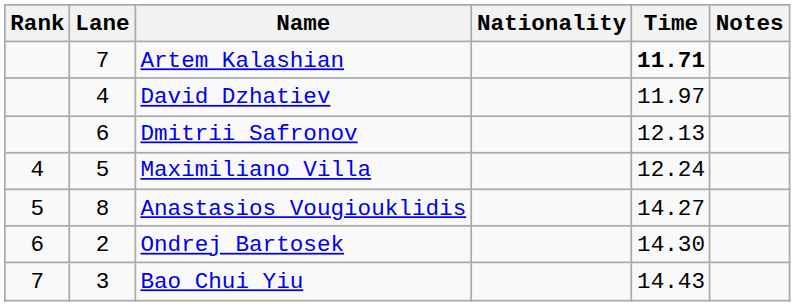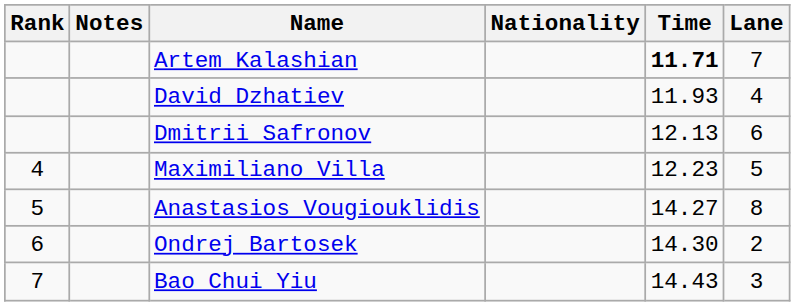columns swapped: Lane <-> Notes
David Dzhatiev | Time: 11.97 -> 11.93
Maximiliano Villa | Time: 12.24 -> 12.23
